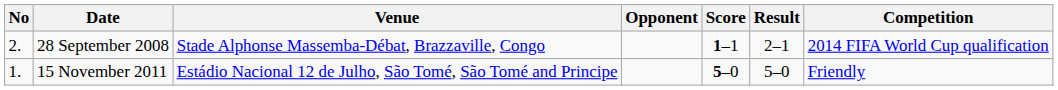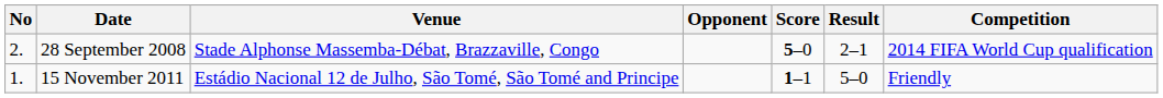28 September 2008 | Score: 1–1 -> 5–0
15 November 2011 | Score: 5–0 -> 1–1
